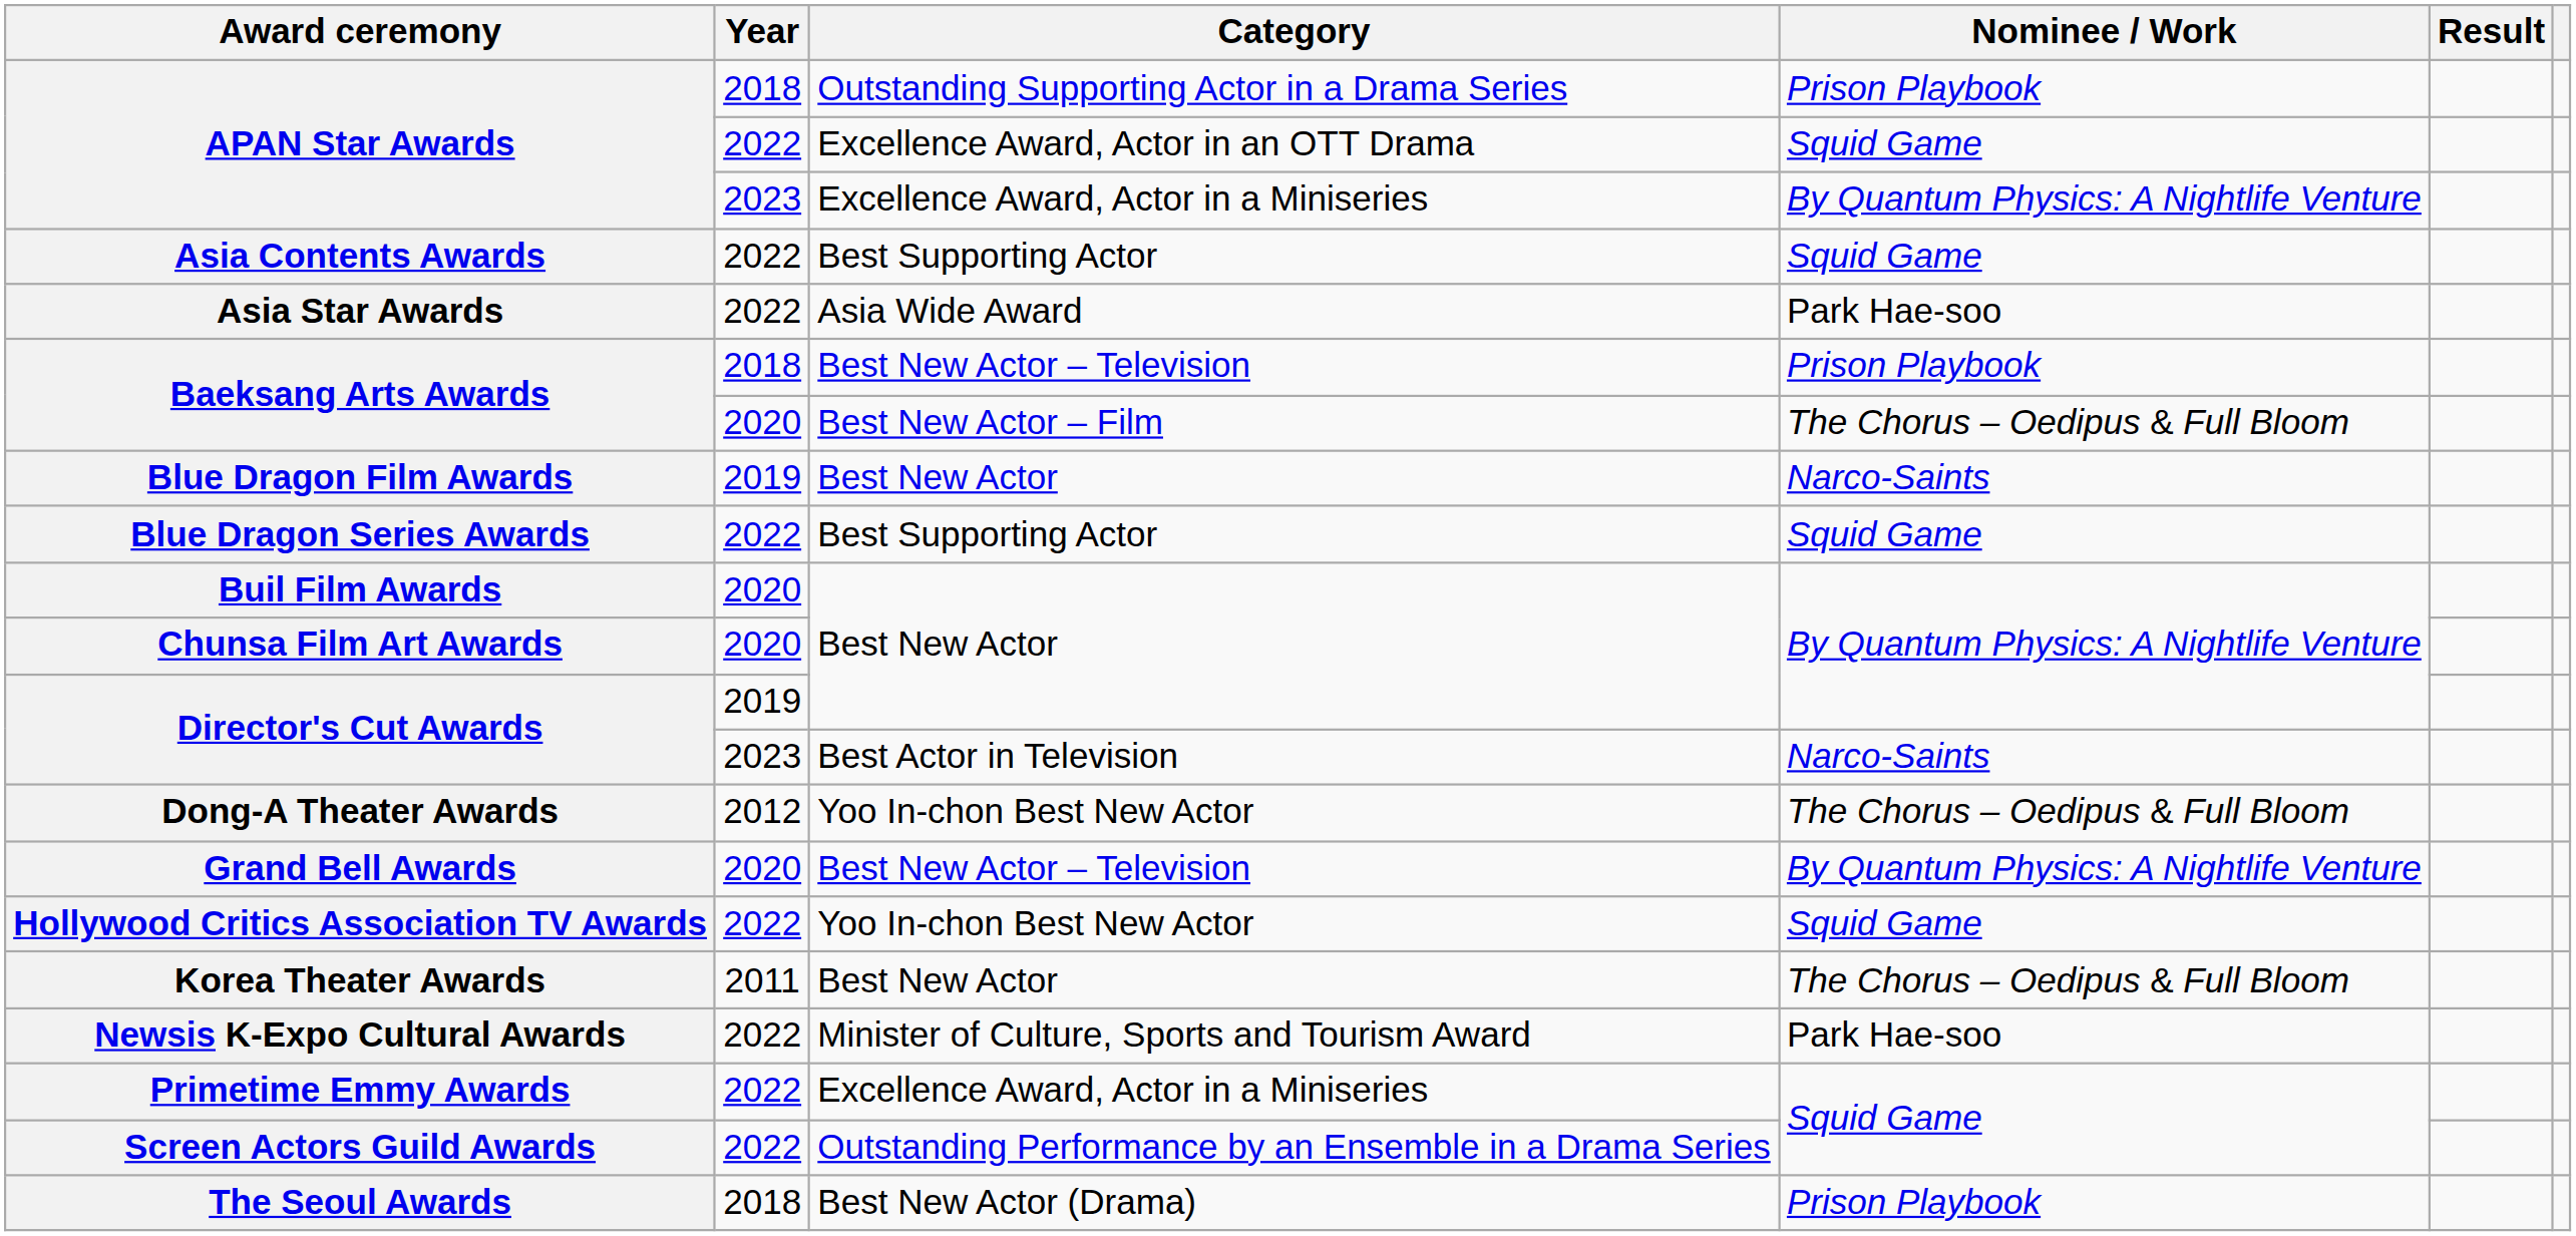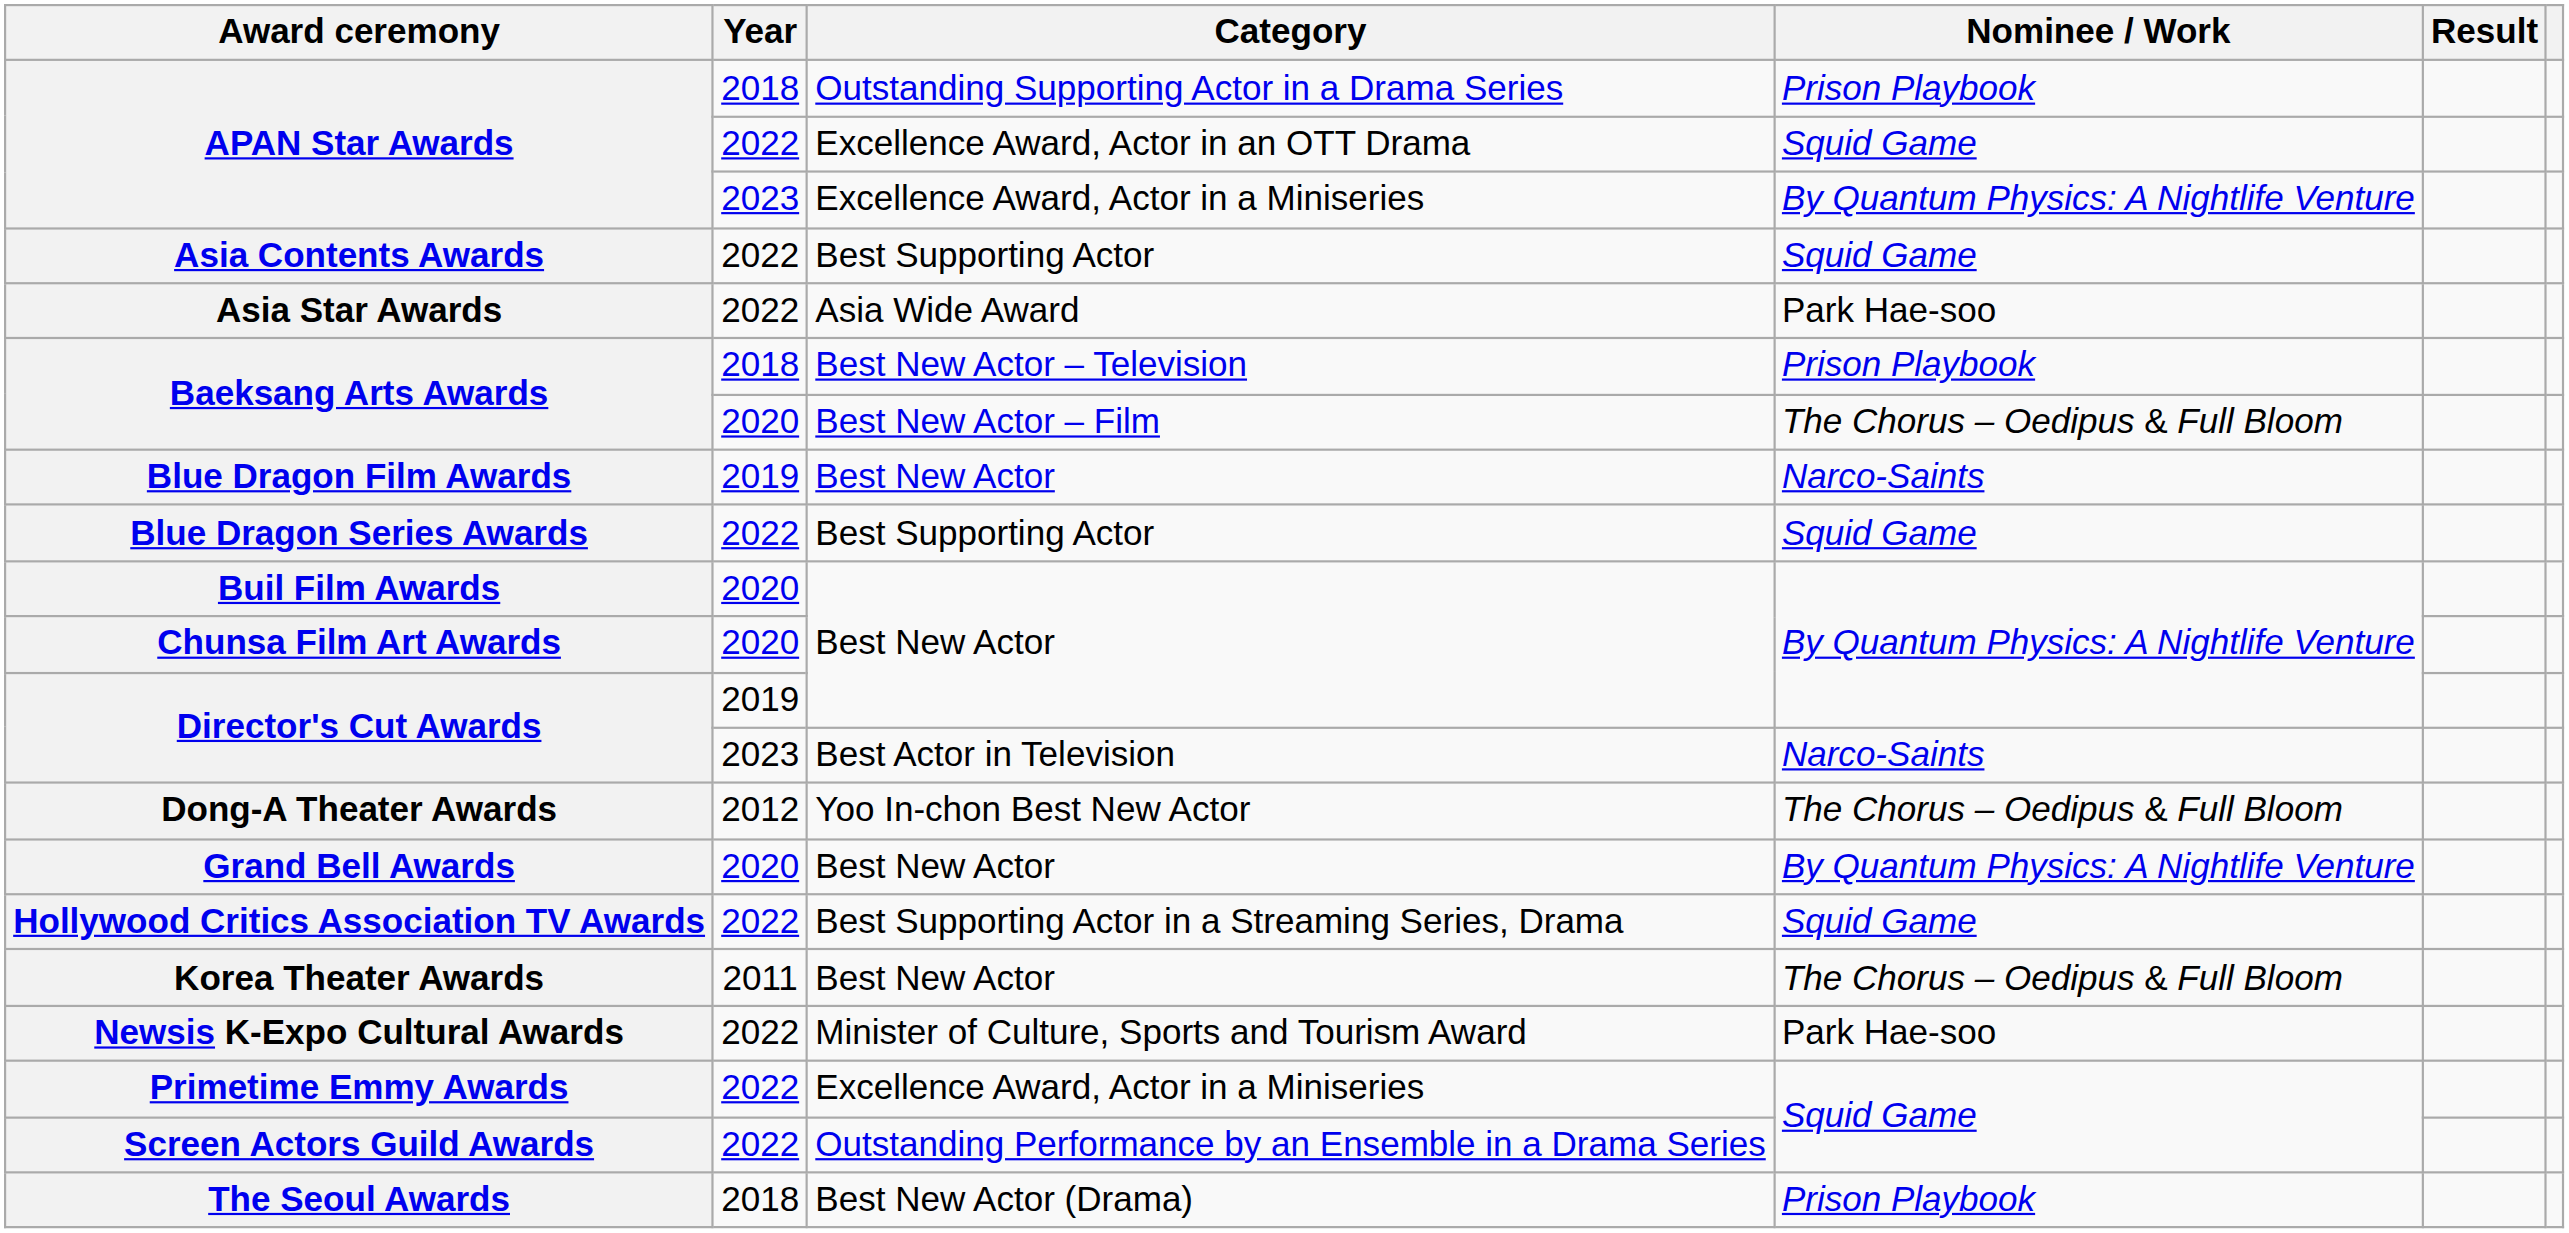Grand Bell Awards | Category: Best New Actor – Television -> Best New Actor
Hollywood Critics Association TV Awards | Category: Yoo In-chon Best New Actor -> Best Supporting Actor in a Streaming Series, Drama
